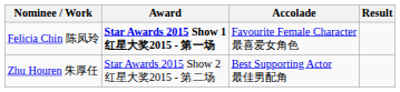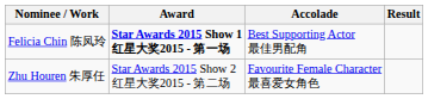Felicia Chin 陈凤玲 | Accolade: Favourite Female Character 最喜爱女角色 -> Best Supporting Actor 最佳男配角
Zhu Houren 朱厚任 | Accolade: Best Supporting Actor 最佳男配角 -> Favourite Female Character 最喜爱女角色
